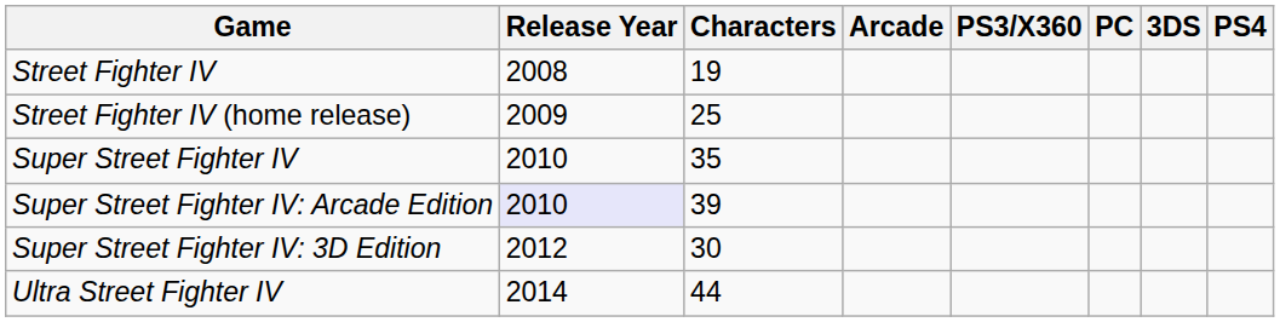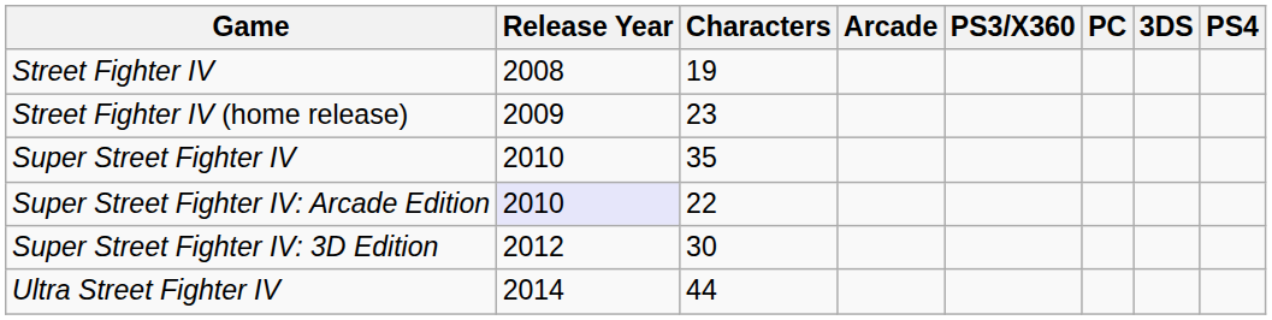Street Fighter IV (home release) | Characters: 25 -> 23
Super Street Fighter IV: Arcade Edition | Characters: 39 -> 22
